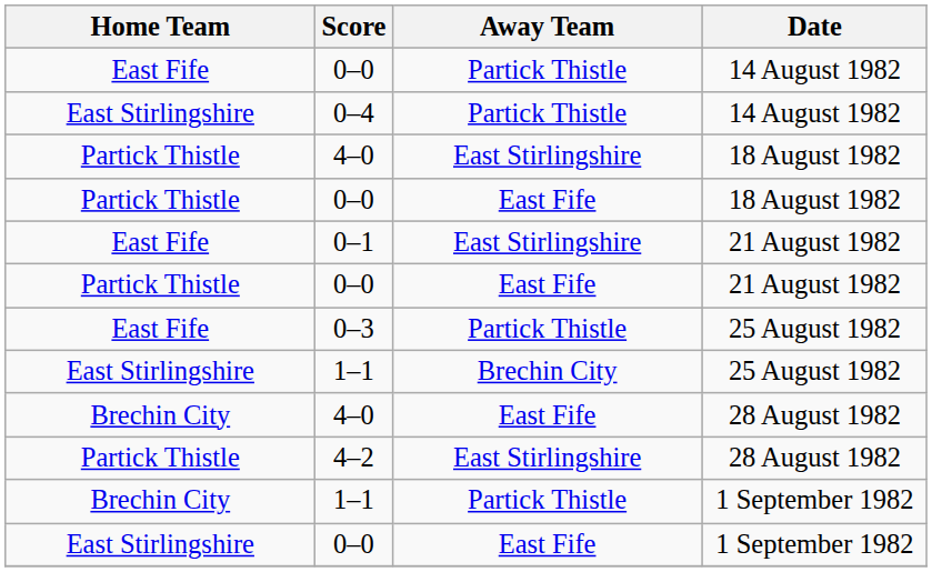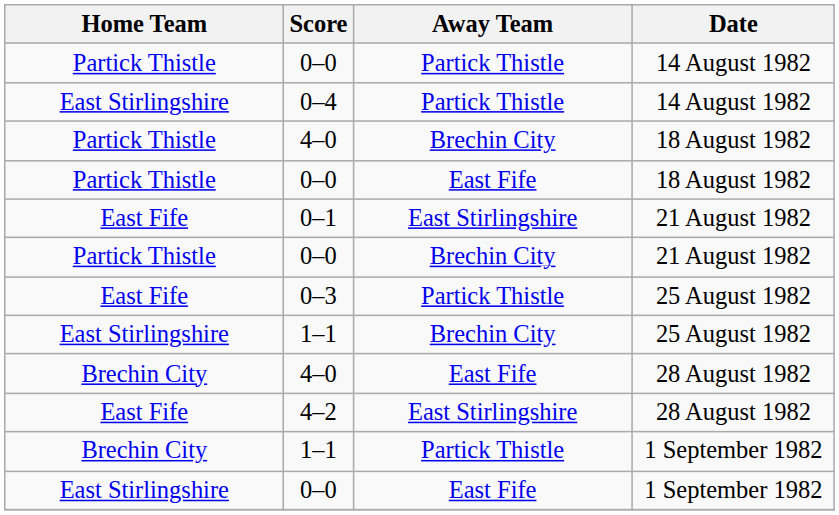0–0 / 14 August 1982 | Home Team: East Fife -> Partick Thistle
4–0 / 18 August 1982 | Away Team: East Stirlingshire -> Brechin City
0–0 / 21 August 1982 | Away Team: East Fife -> Brechin City
4–2 | Home Team: Partick Thistle -> East Fife
